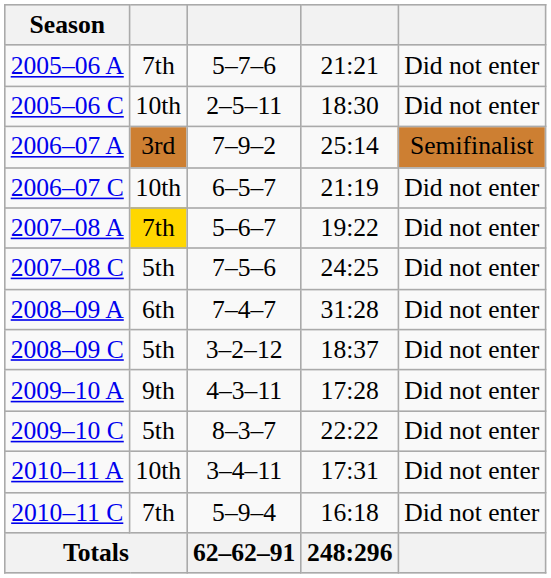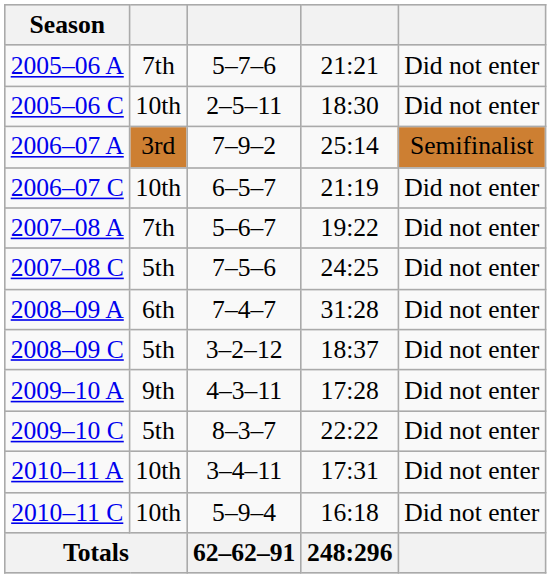2007–08 A | column 2: gold background -> no background
2010–11 C | column 2: 7th -> 10th
